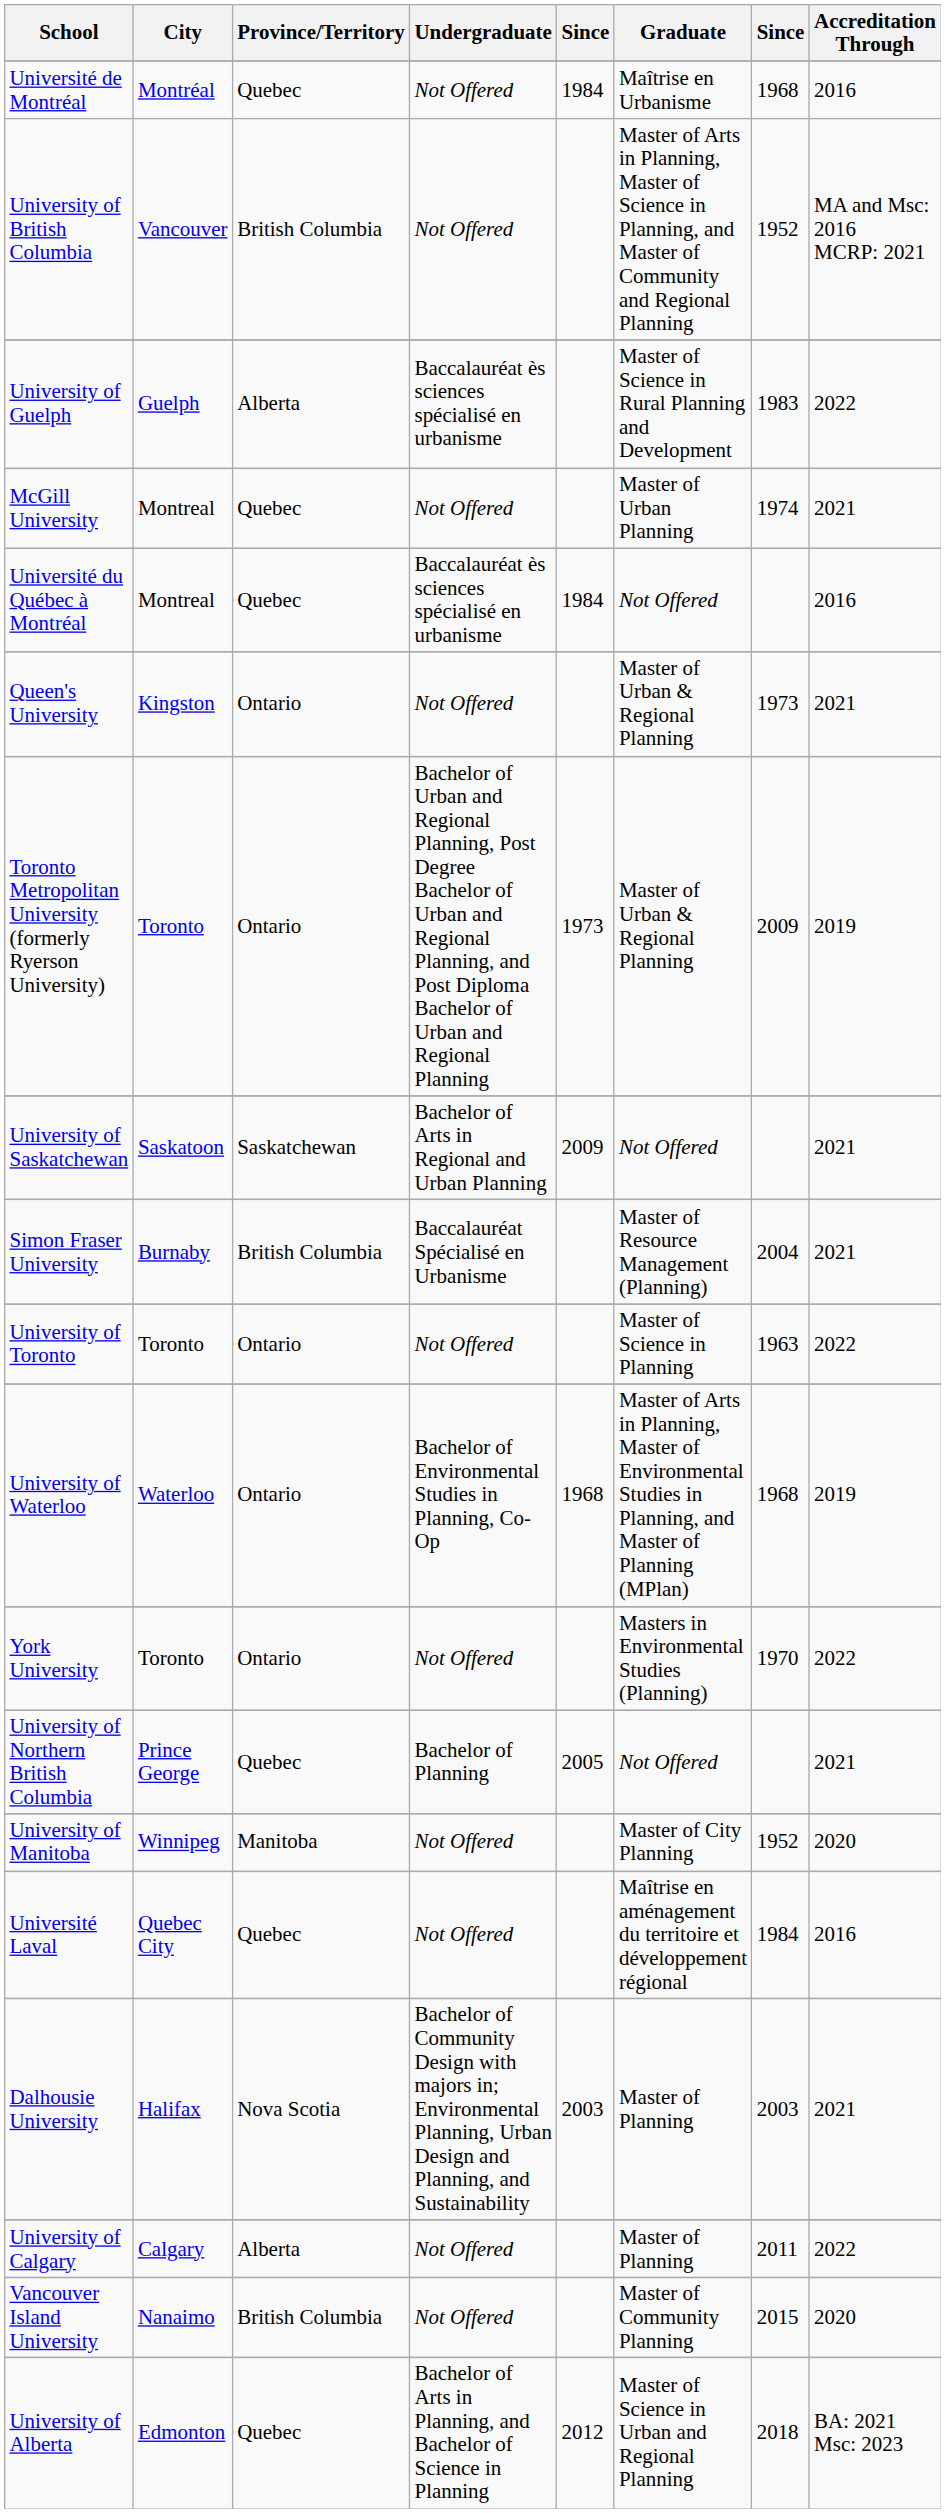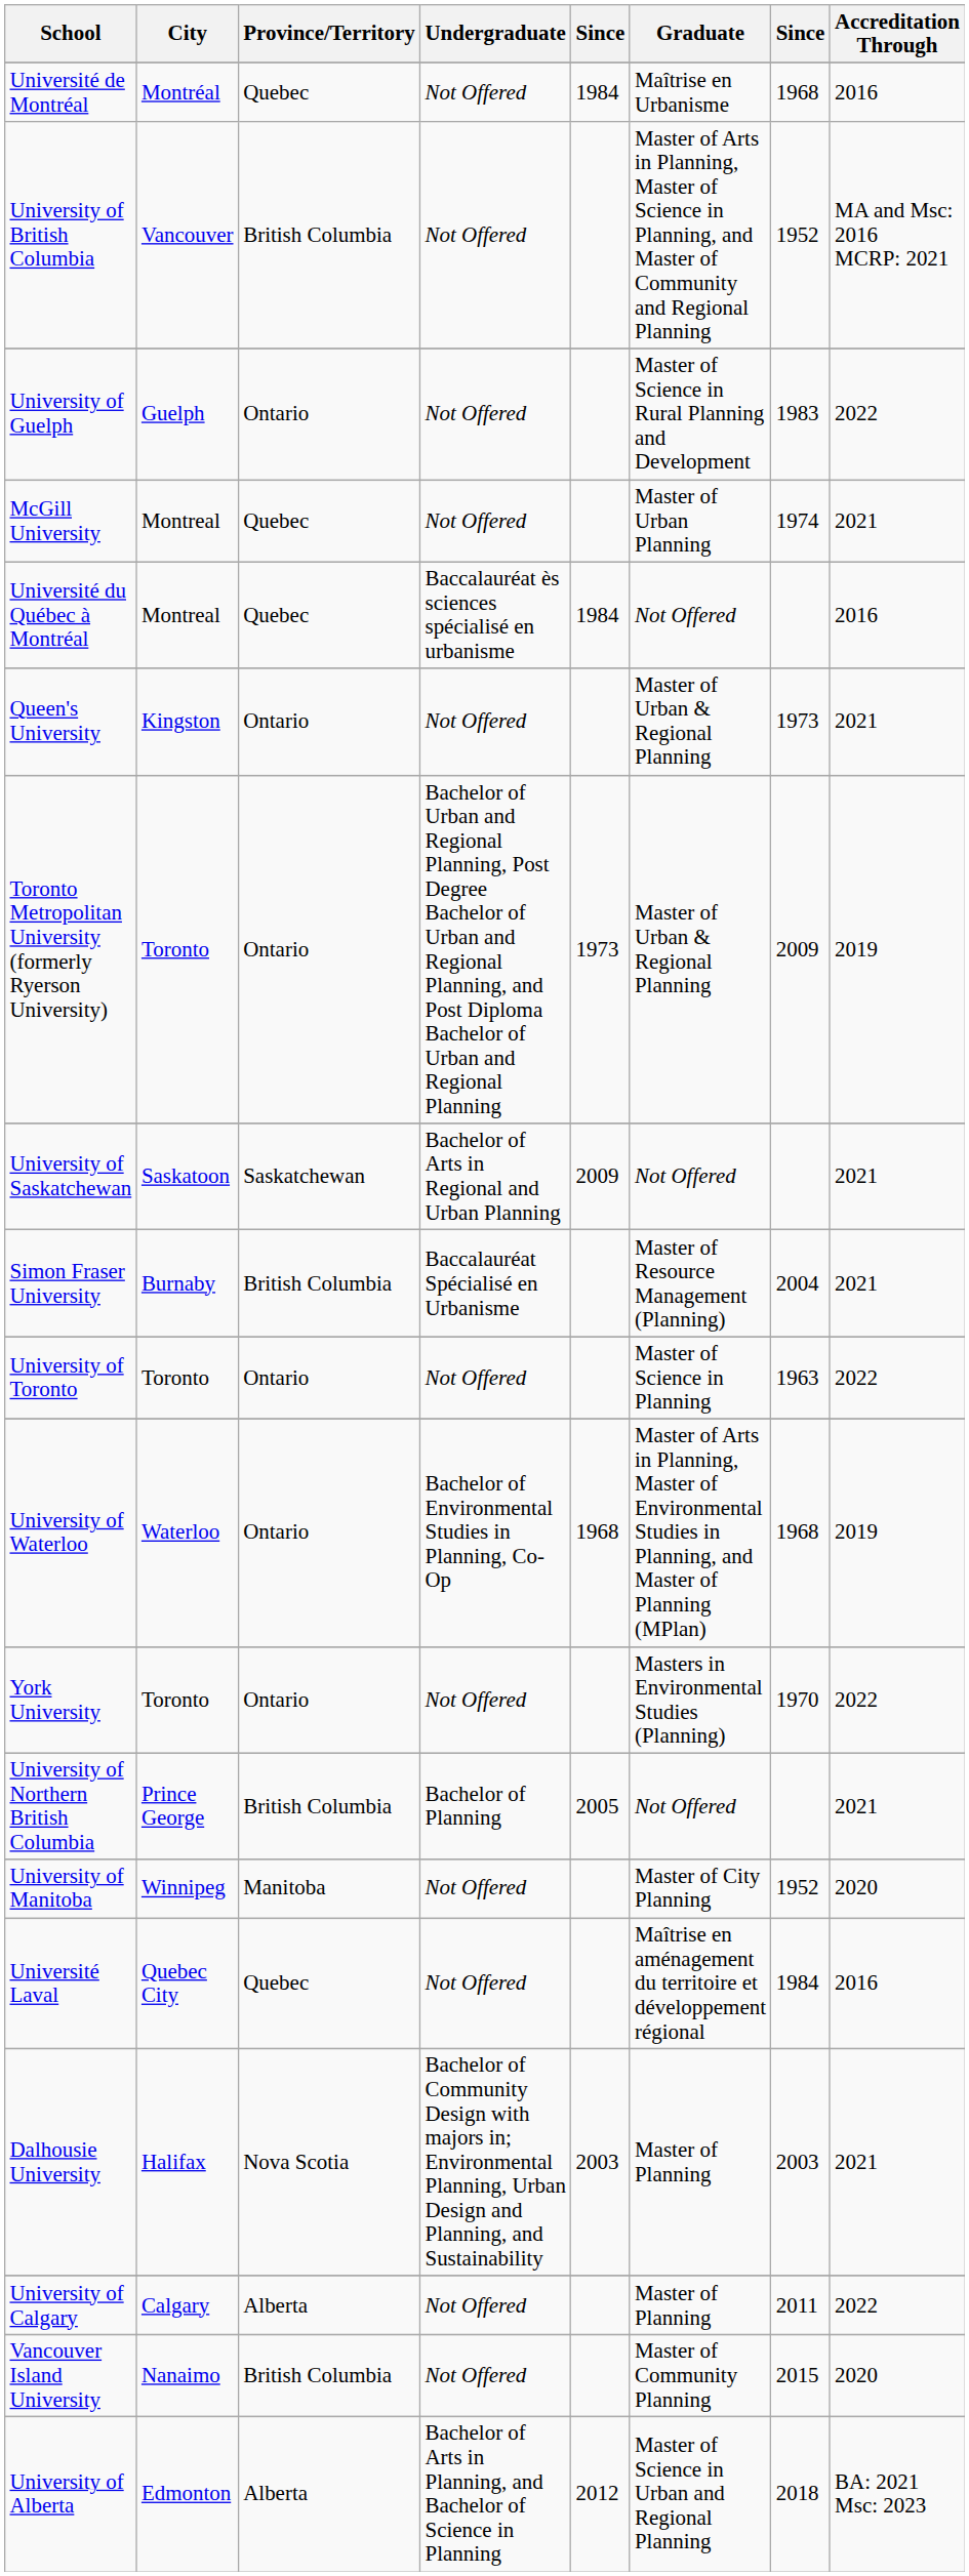University of Guelph | Province/Territory: Alberta -> Ontario
University of Guelph | Undergraduate: Baccalauréat ès sciences spécialisé en urbanisme -> Not Offered
University of Northern British Columbia | Province/Territory: Quebec -> British Columbia
University of Alberta | Province/Territory: Quebec -> Alberta
